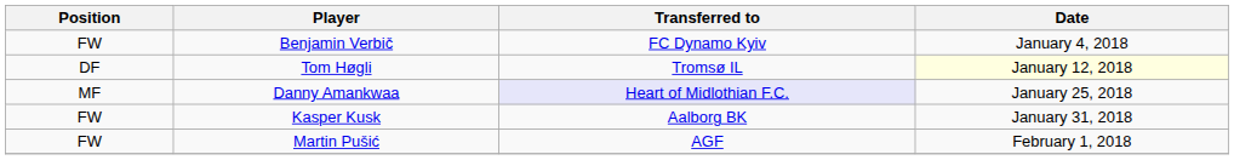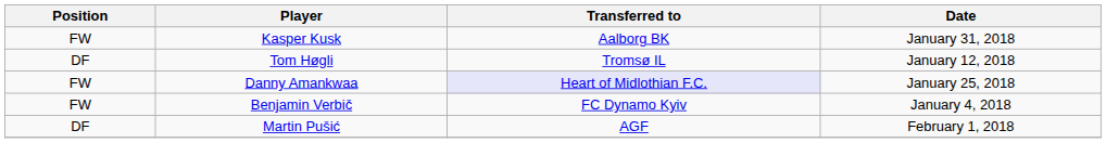rows swapped: Benjamin Verbič <-> Kasper Kusk
Tom Høgli | Date: lightyellow background -> no background
Danny Amankwaa | Position: MF -> FW
Martin Pušić | Position: FW -> DF
